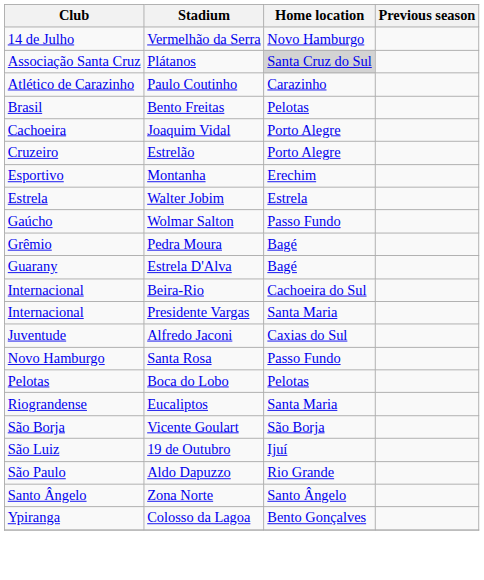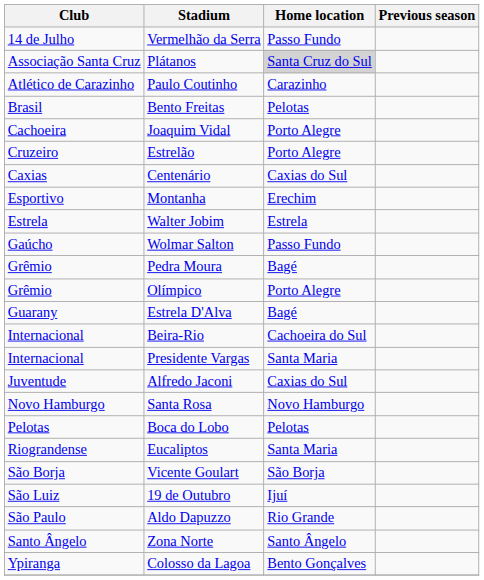Vermelhão da Serra | Home location: Novo Hamburgo -> Passo Fundo
+ row: Caxias | Centenário | Caxias do Sul
+ row: Grêmio | Olímpico | Porto Alegre
Santa Rosa | Home location: Passo Fundo -> Novo Hamburgo
